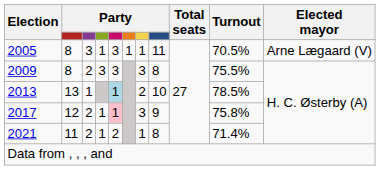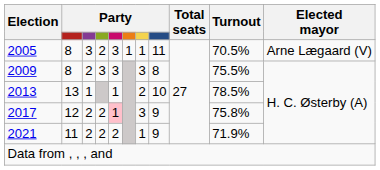2005 | column 4: 1 -> 2
2013 | column 5: lightblue background -> no background
2017 | column 4: 1 -> 2
2021 | column 4: 1 -> 2
2021 | column 8: 8 -> 9
2021 | Turnout: 71.4% -> 71.9%
